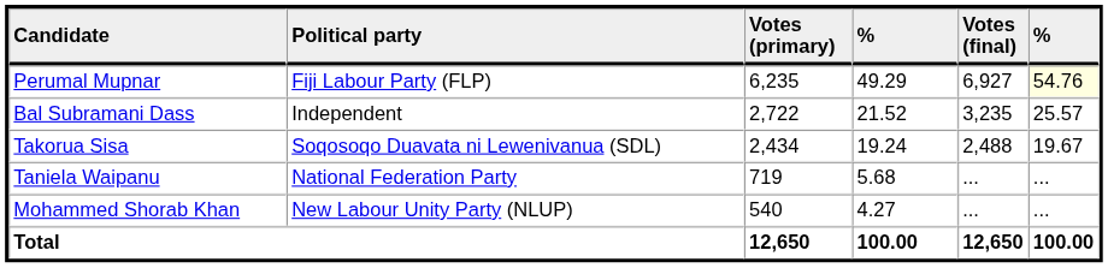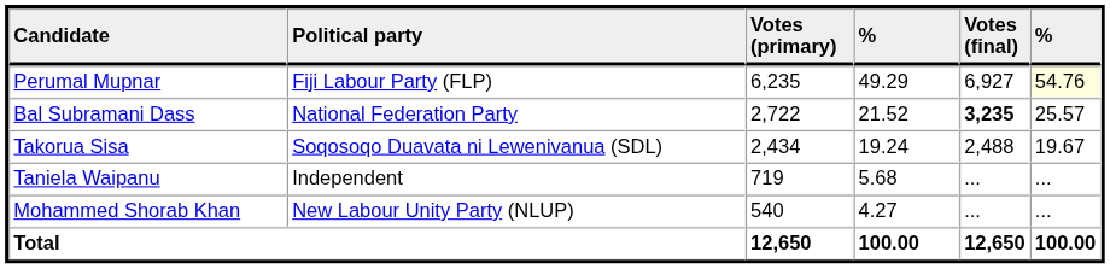Bal Subramani Dass | Political party: Independent -> National Federation Party
Bal Subramani Dass | Votes (final): normal -> bold
Taniela Waipanu | Political party: National Federation Party -> Independent
